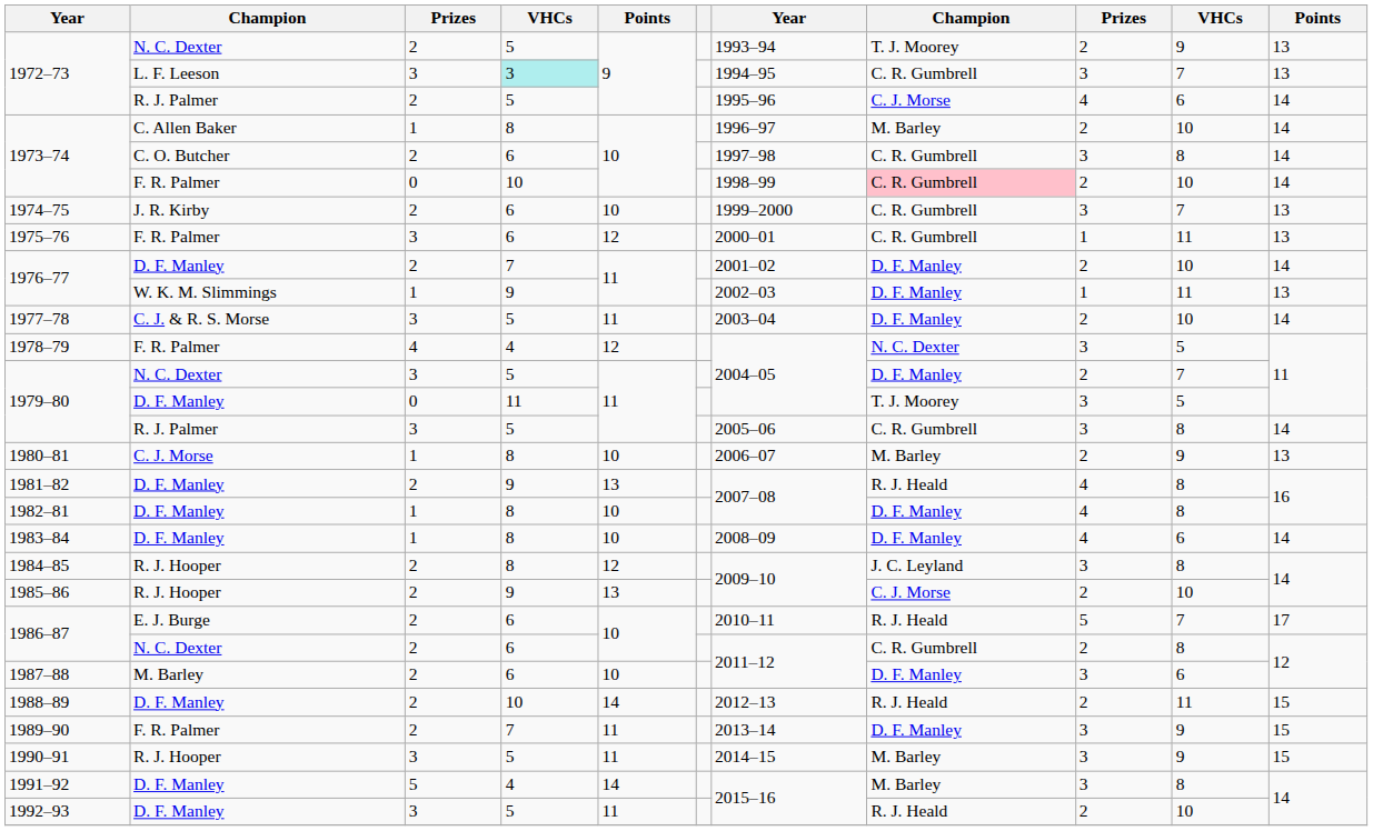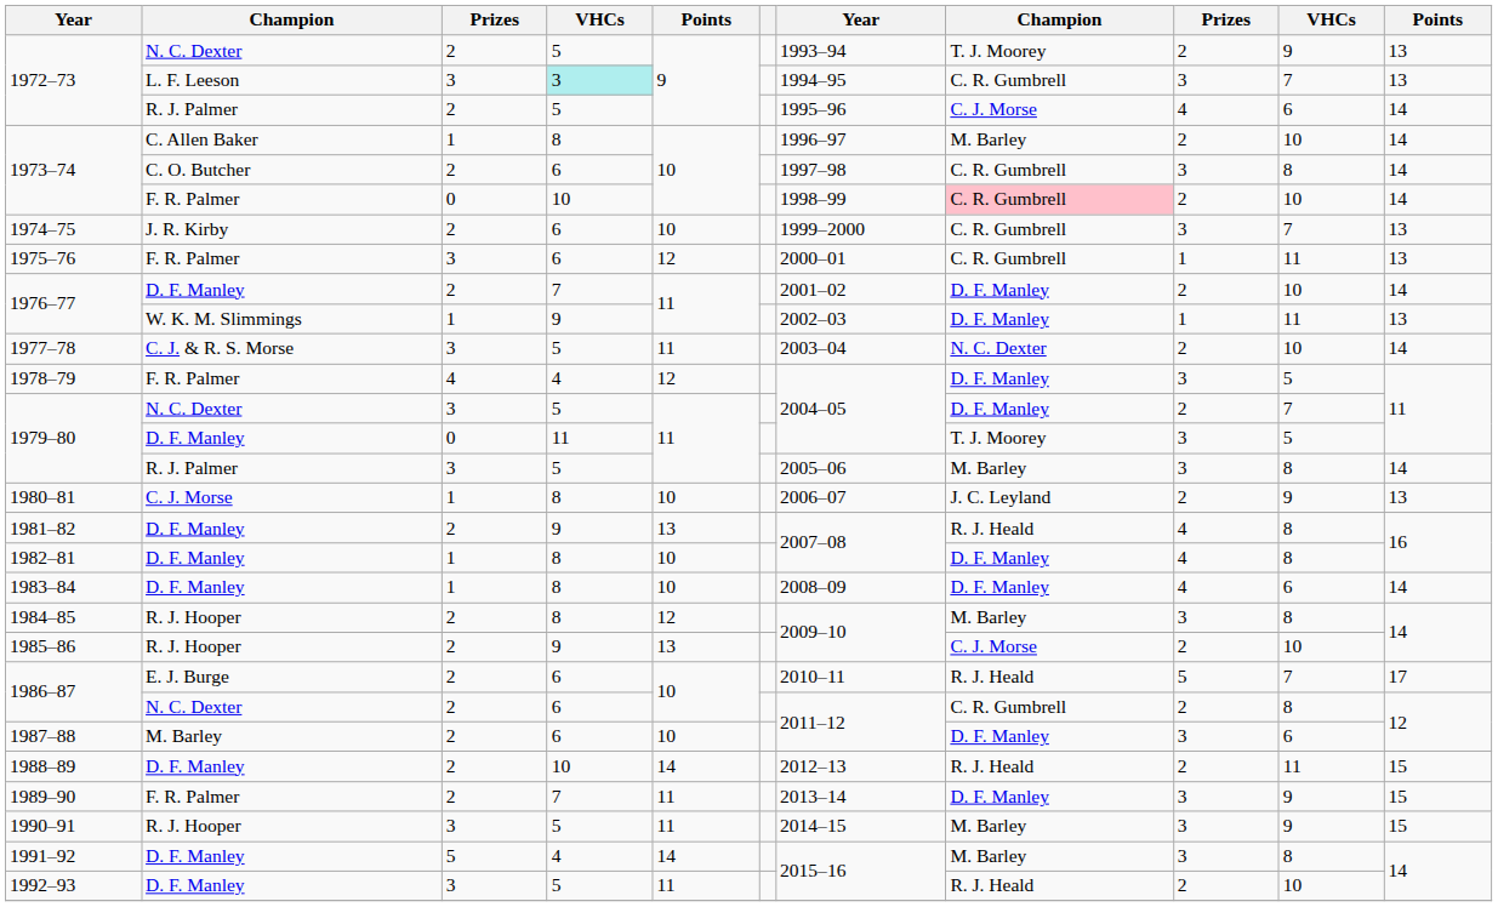1977–78 | column 8: D. F. Manley -> N. C. Dexter
1978–79 | column 8: N. C. Dexter -> D. F. Manley
1979–80 / R. J. Palmer | column 8: C. R. Gumbrell -> M. Barley
1980–81 | column 8: M. Barley -> J. C. Leyland
1984–85 | column 8: J. C. Leyland -> M. Barley
